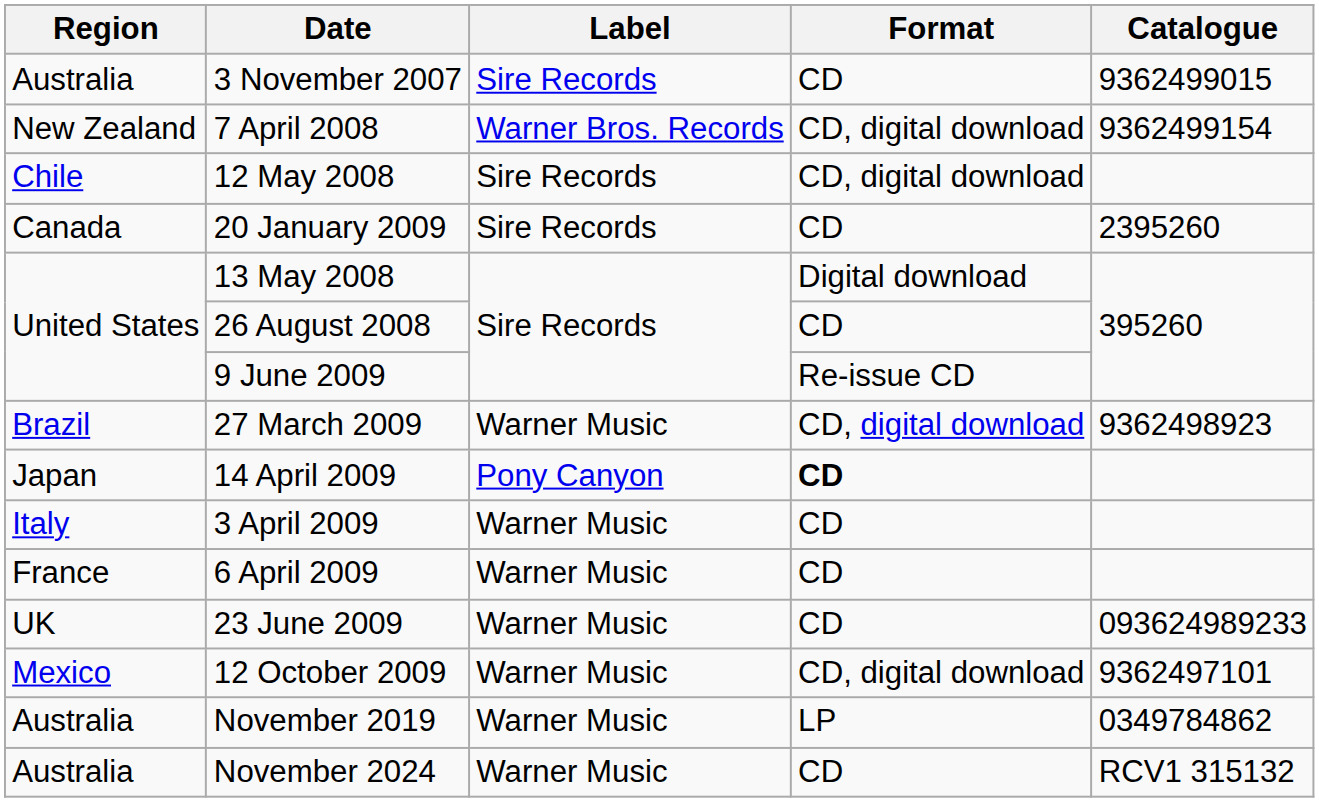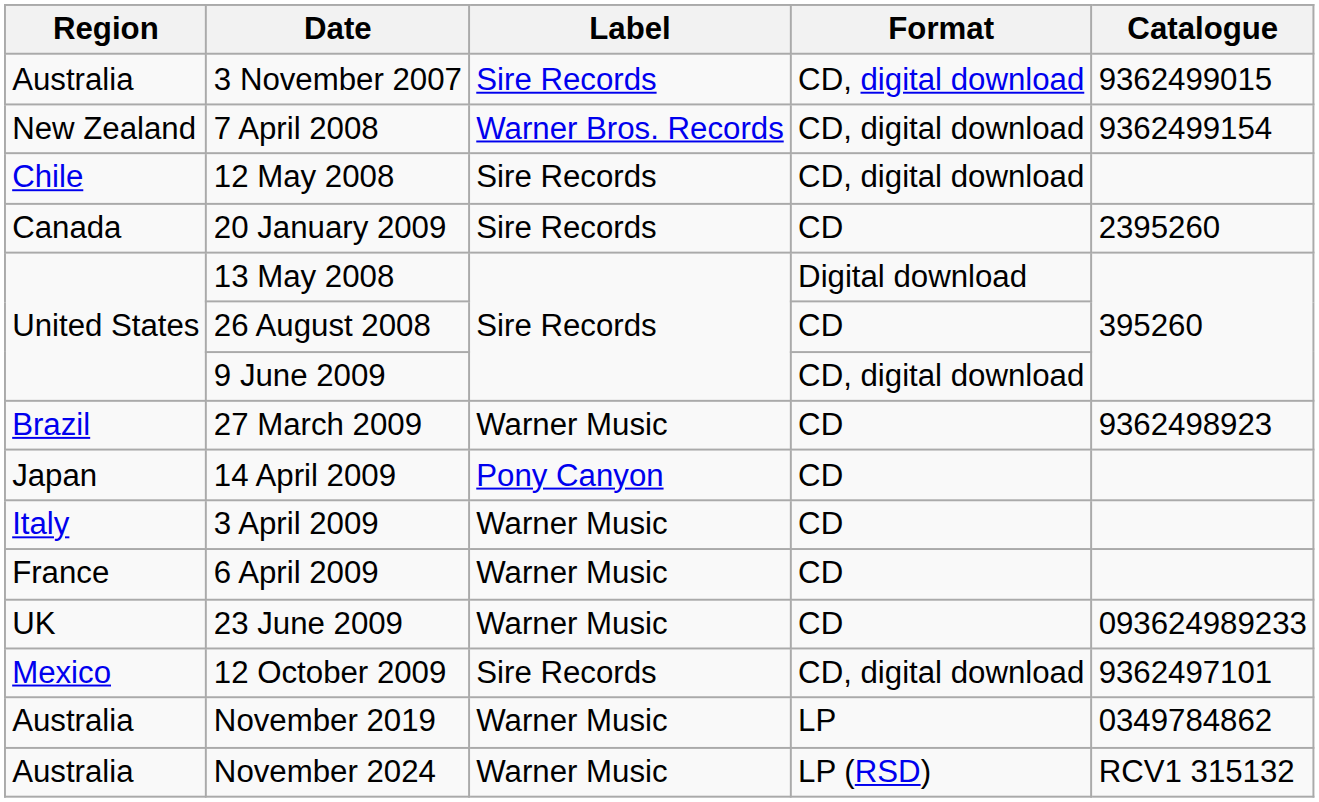3 November 2007 | Format: CD -> CD, digital download
9 June 2009 | Format: Re-issue CD -> CD, digital download
27 March 2009 | Format: CD, digital download -> CD
14 April 2009 | Format: bold -> normal
12 October 2009 | Label: Warner Music -> Sire Records
November 2024 | Format: CD -> LP (RSD)
